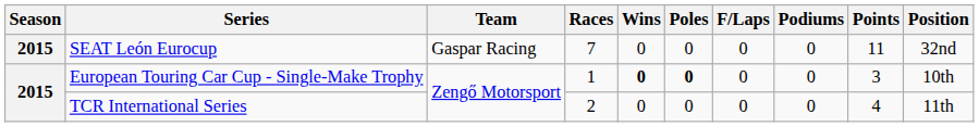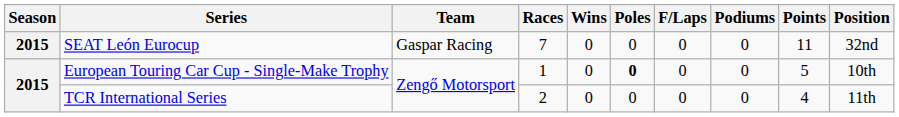European Touring Car Cup - Single-Make Trophy | Wins: bold -> normal
European Touring Car Cup - Single-Make Trophy | Points: 3 -> 5
